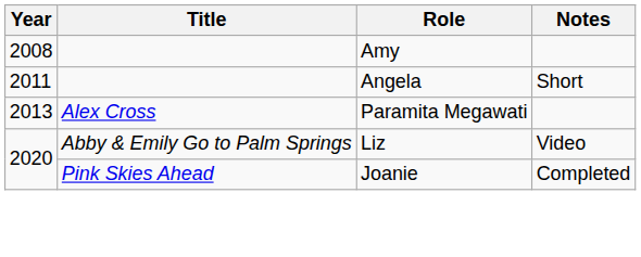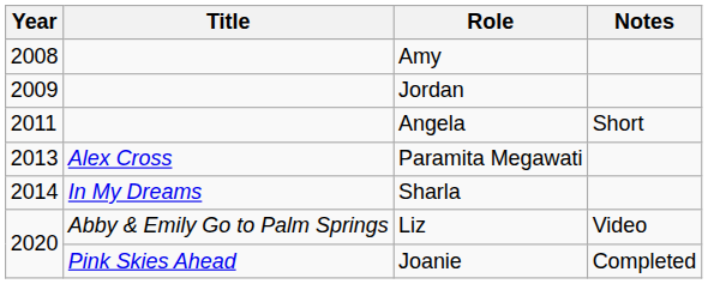+ row: 2009 | Jordan
+ row: 2014 | In My Dreams | Sharla
